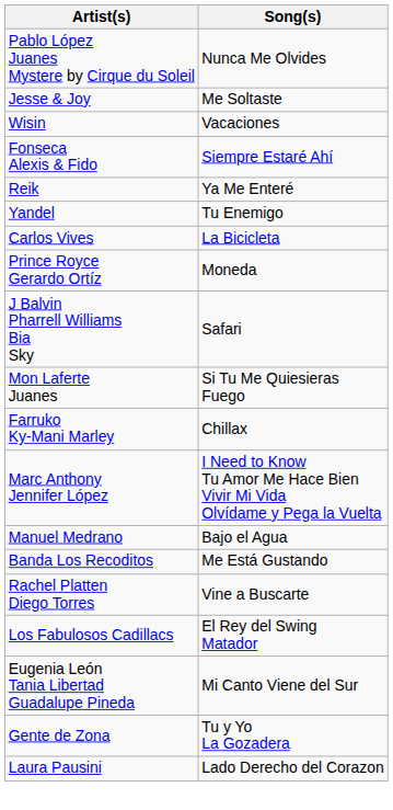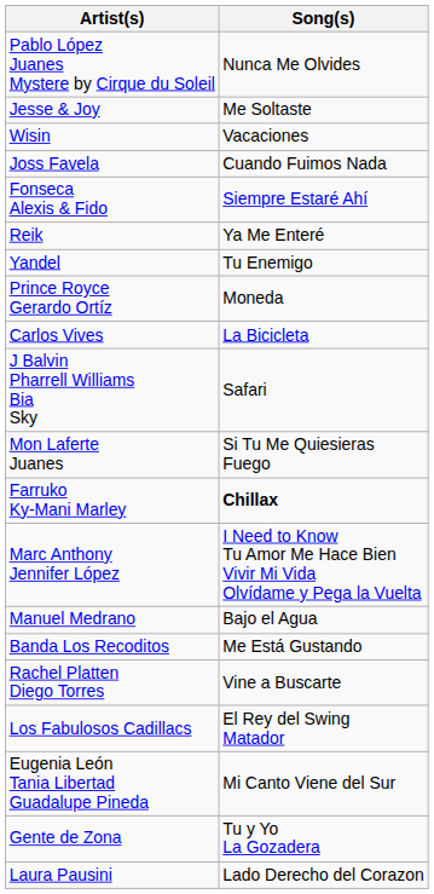+ row: Joss Favela | Cuando Fuimos Nada
rows swapped: Prince Royce Gerardo Ortíz <-> Carlos Vives
Farruko Ky-Mani Marley | Song(s): normal -> bold
